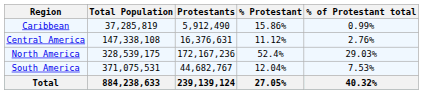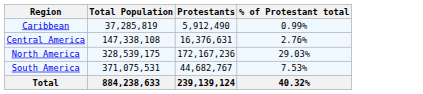- column: % Protestant | 15.86% | 11.12% | 52.4% | 12.04% | 27.05%
